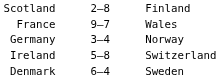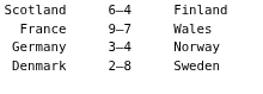Scotland | column 2: 2–8 -> 6–4
- row: Ireland | 5–8 | Switzerland
Denmark | column 2: 6–4 -> 2–8
